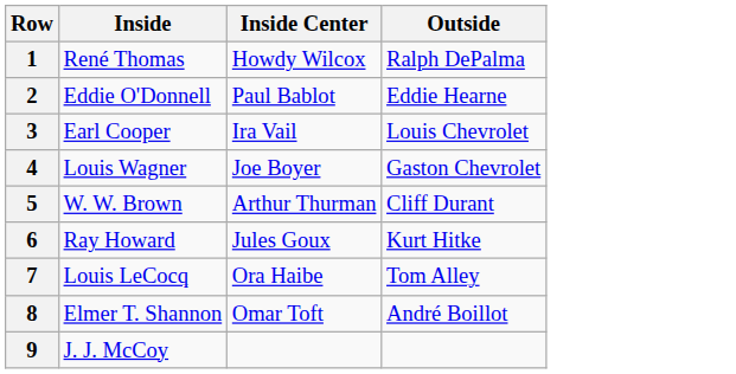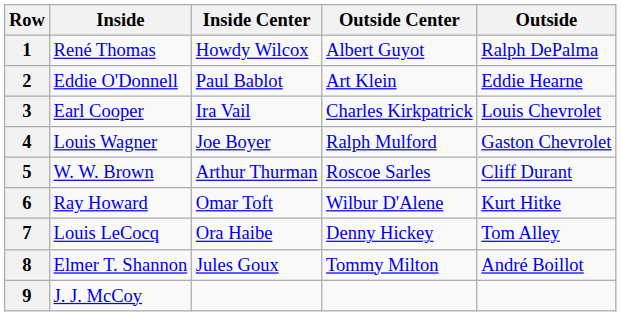+ column: Outside Center | Albert Guyot | Art Klein | Charles Kirkpatrick | Ralph Mulford | Roscoe Sarles | Wilbur D'Alene | Denny Hickey | Tommy Milton
6 | Inside Center: Jules Goux -> Omar Toft
8 | Inside Center: Omar Toft -> Jules Goux
